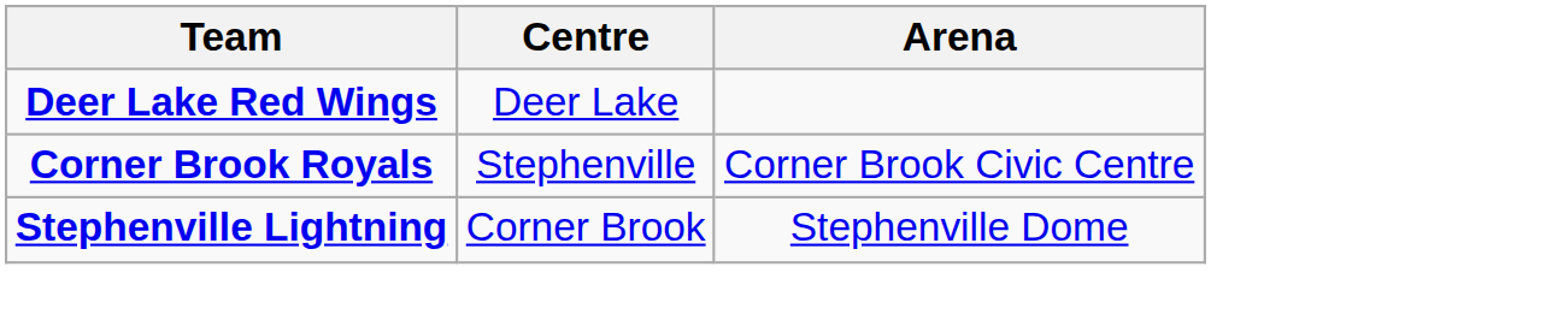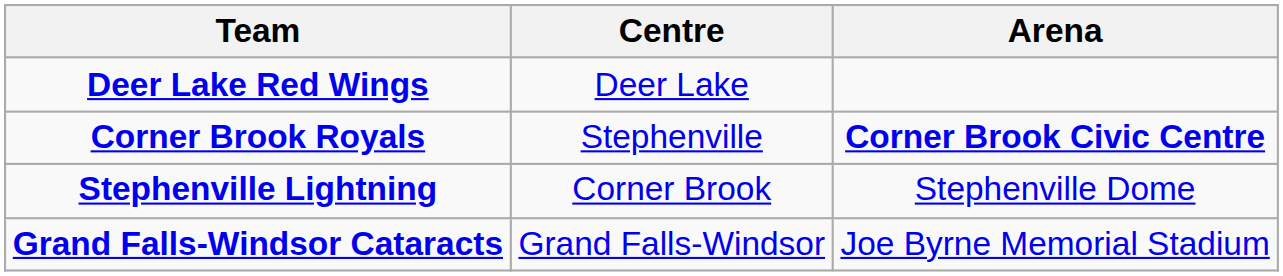Corner Brook Royals | Arena: normal -> bold
+ row: Grand Falls-Windsor Cataracts | Grand Falls-Windsor | Joe Byrne Memorial Stadium
